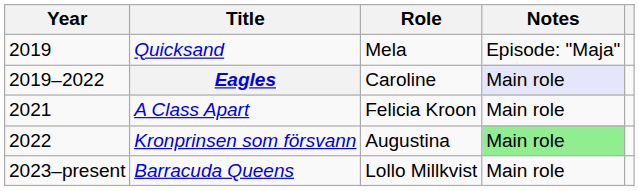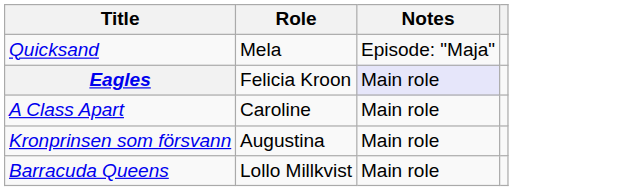- column: Year | 2019 | 2019–2022 | 2021 | 2022 | 2023–present
Eagles | Role: Caroline -> Felicia Kroon
A Class Apart | Role: Felicia Kroon -> Caroline
Kronprinsen som försvann | Notes: lightgreen background -> no background
